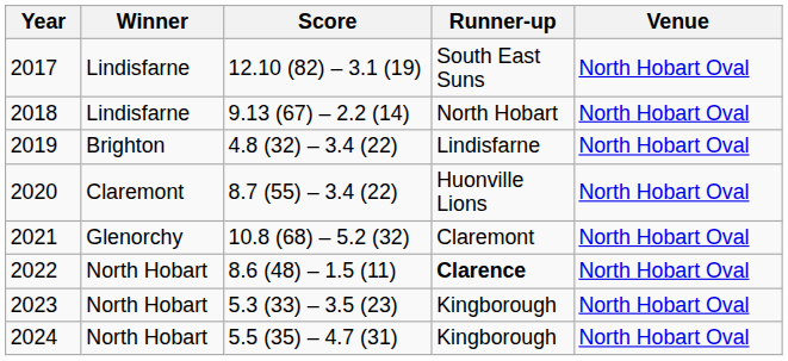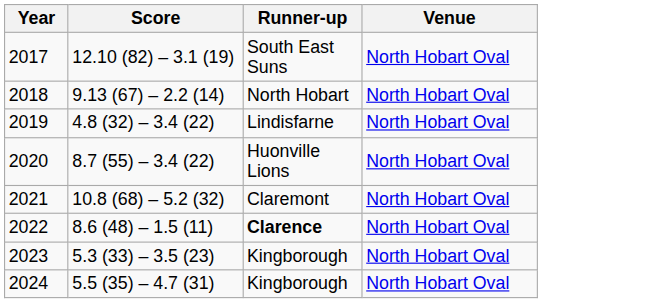- column: Winner | Lindisfarne | Lindisfarne | Brighton | Claremont | Glenorchy | North Hobart | North Hobart | North Hobart
